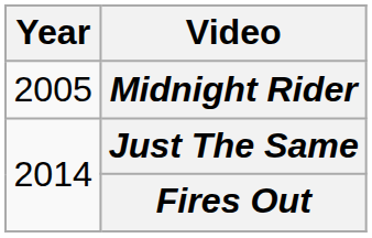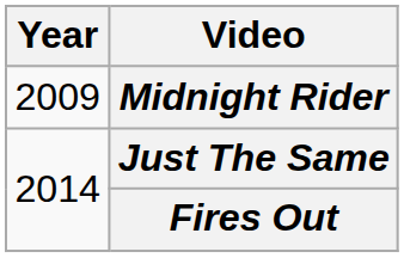Midnight Rider | Year: 2005 -> 2009
